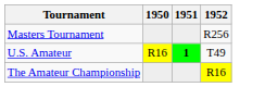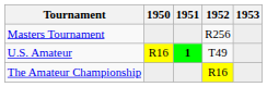+ column: 1953
